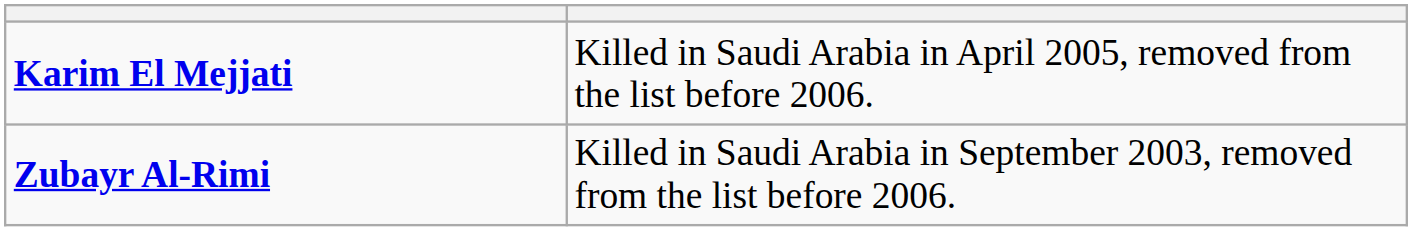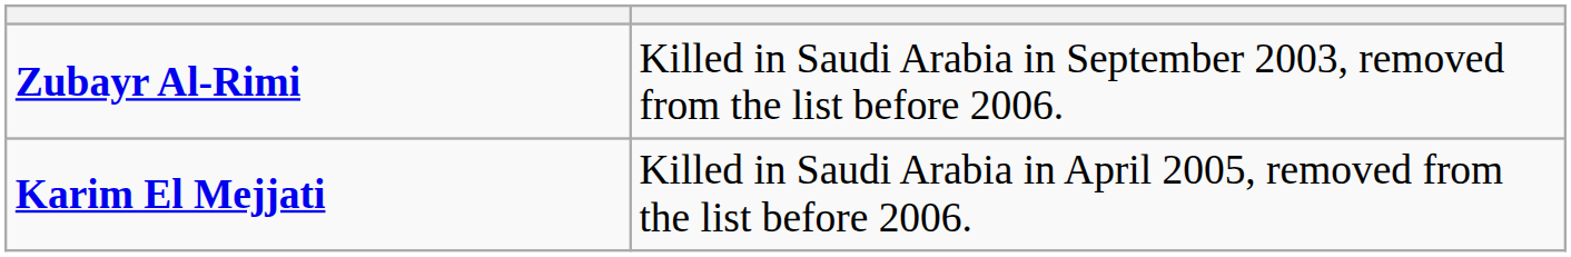rows swapped: Zubayr Al-Rimi <-> Karim El Mejjati
